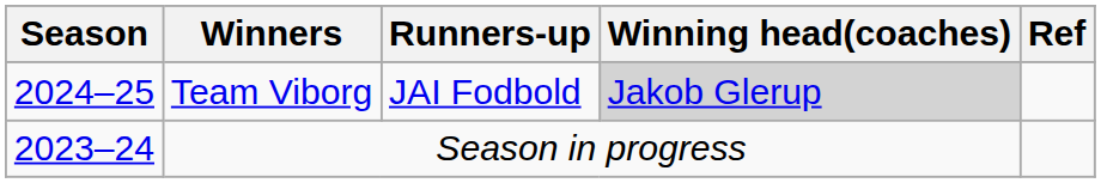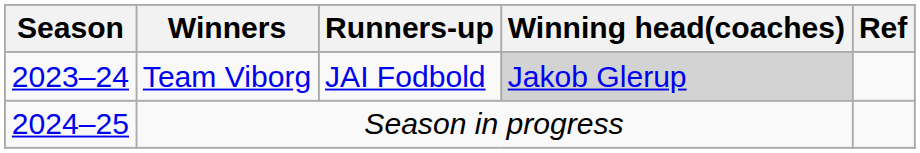Team Viborg | Season: 2024–25 -> 2023–24
Season in progress | Season: 2023–24 -> 2024–25
